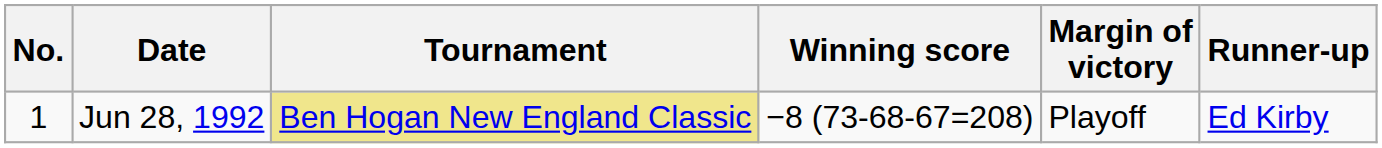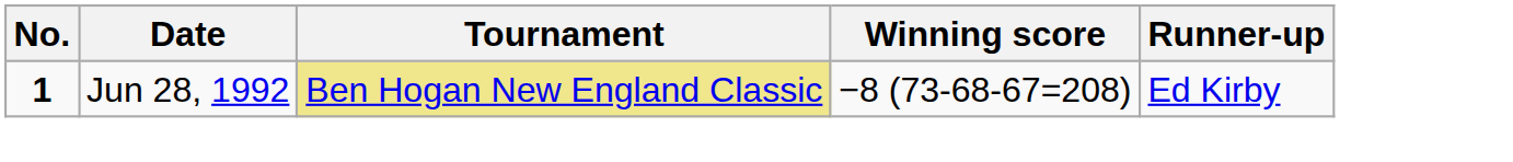- column: Margin of victory | Playoff
Jun 28, 1992 | No.: normal -> bold
